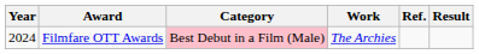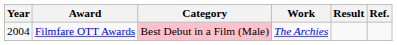columns swapped: Result <-> Ref.
Filmfare OTT Awards | Year: 2024 -> 2004
